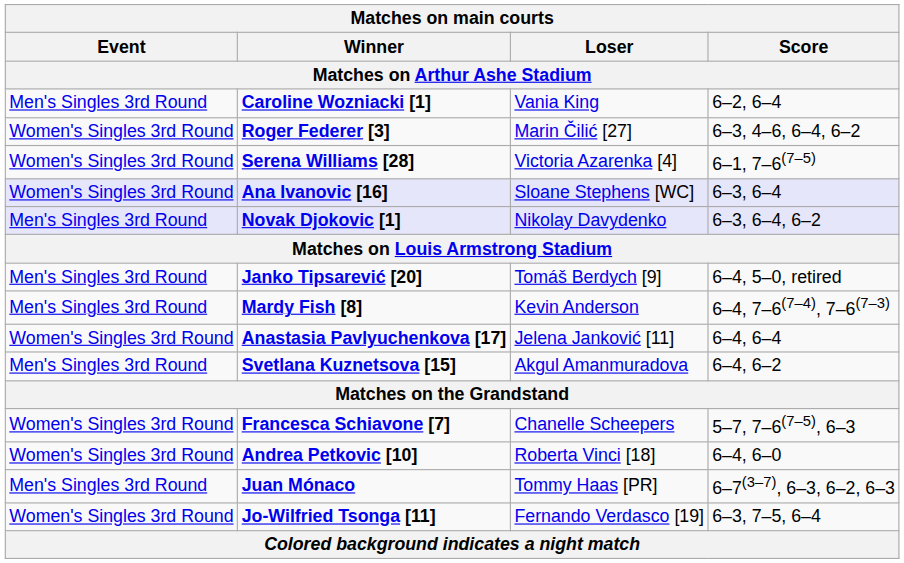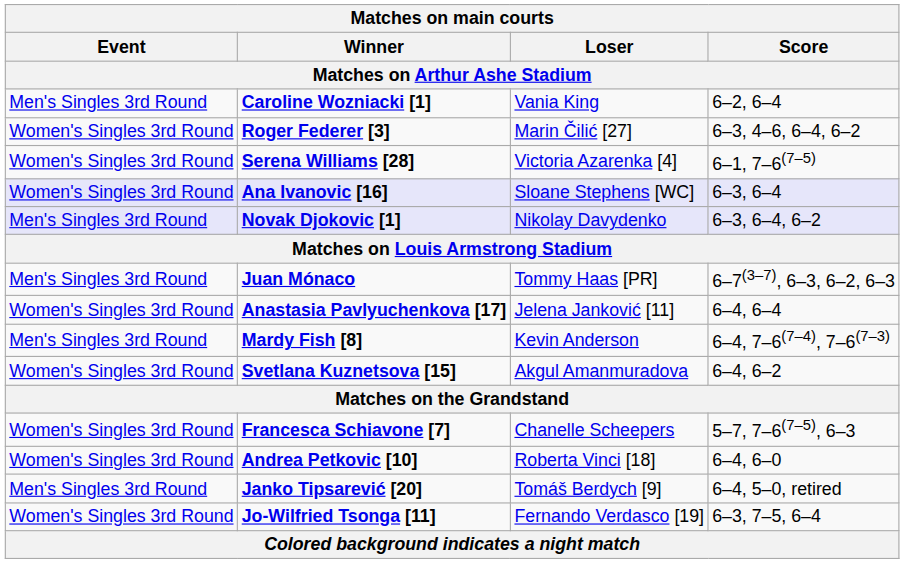rows swapped: Janko Tipsarević [20] <-> Juan Mónaco
rows swapped: Anastasia Pavlyuchenkova [17] <-> Mardy Fish [8]
Svetlana Kuznetsova [15] | Event: Men's Singles 3rd Round -> Women's Singles 3rd Round
